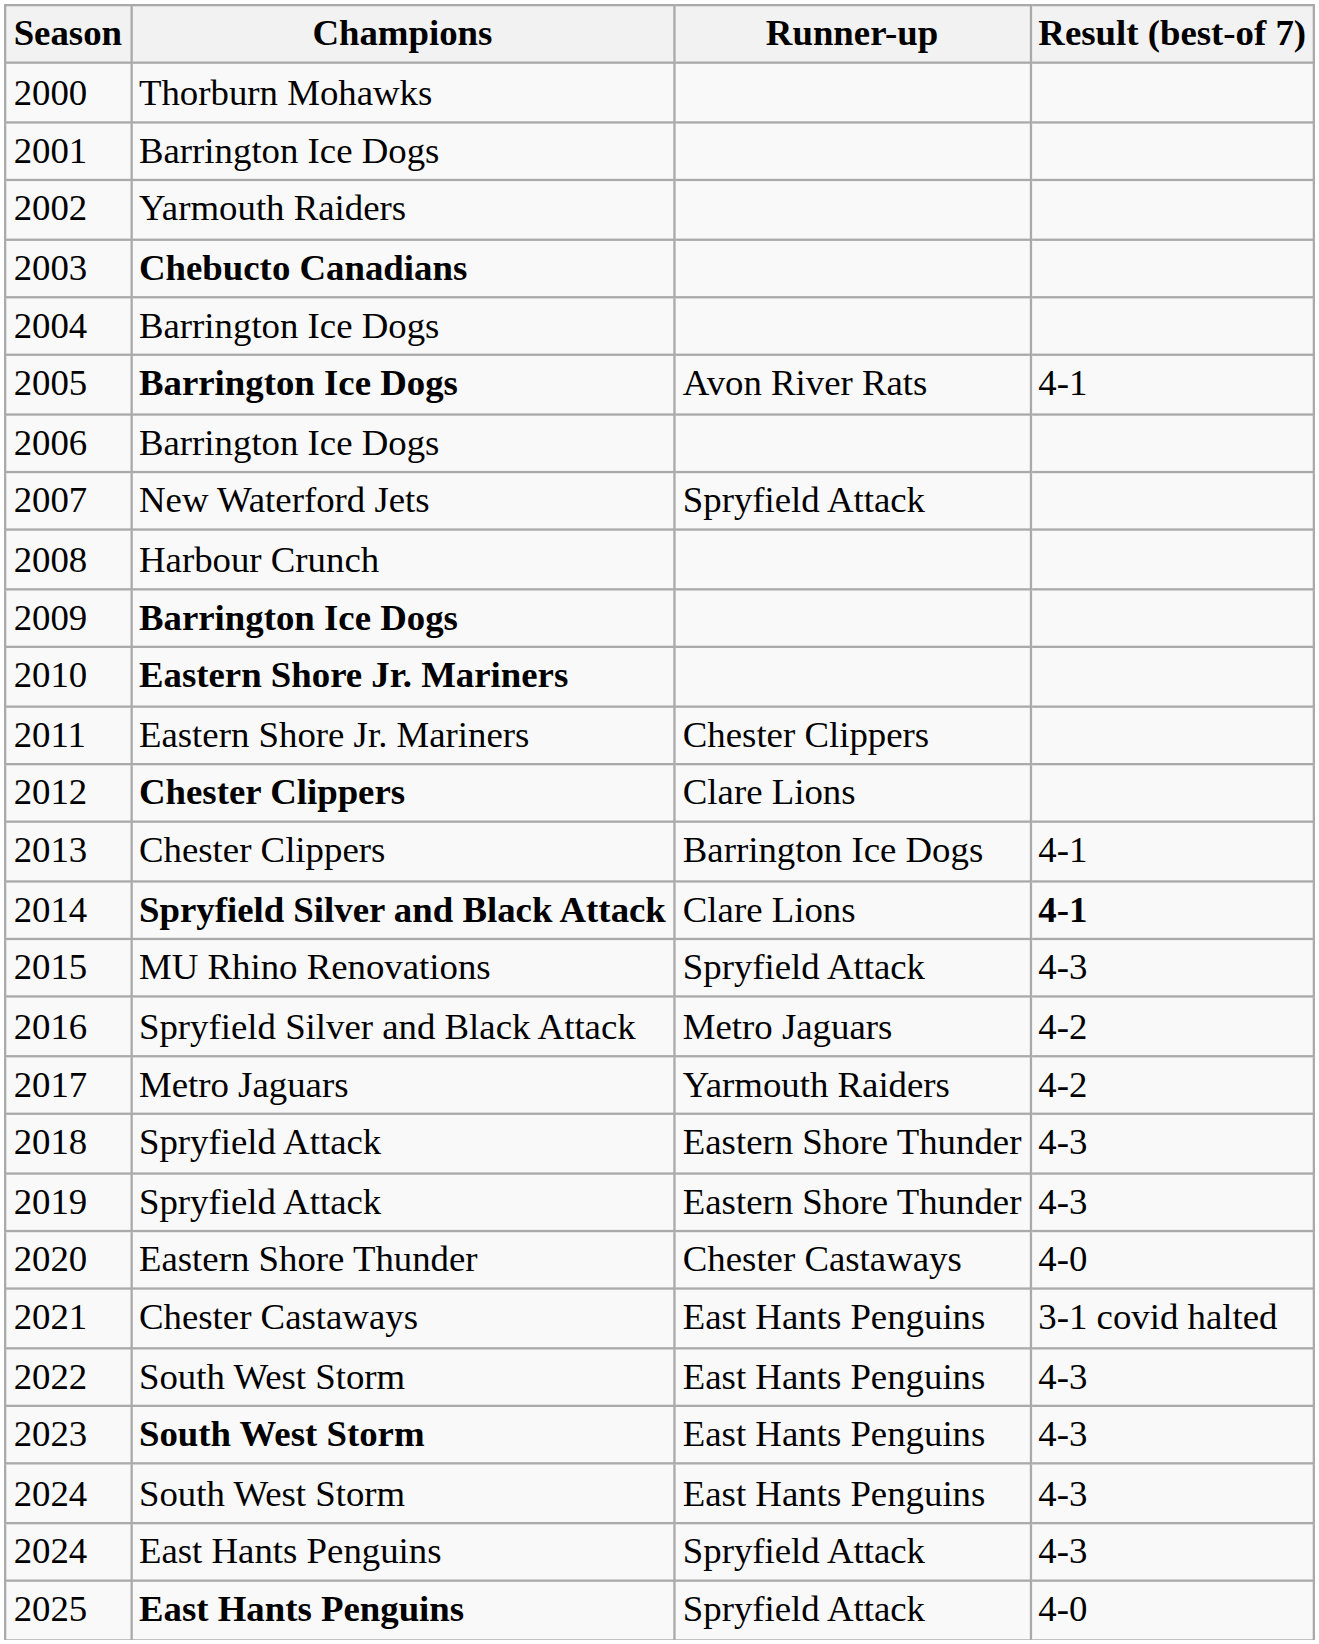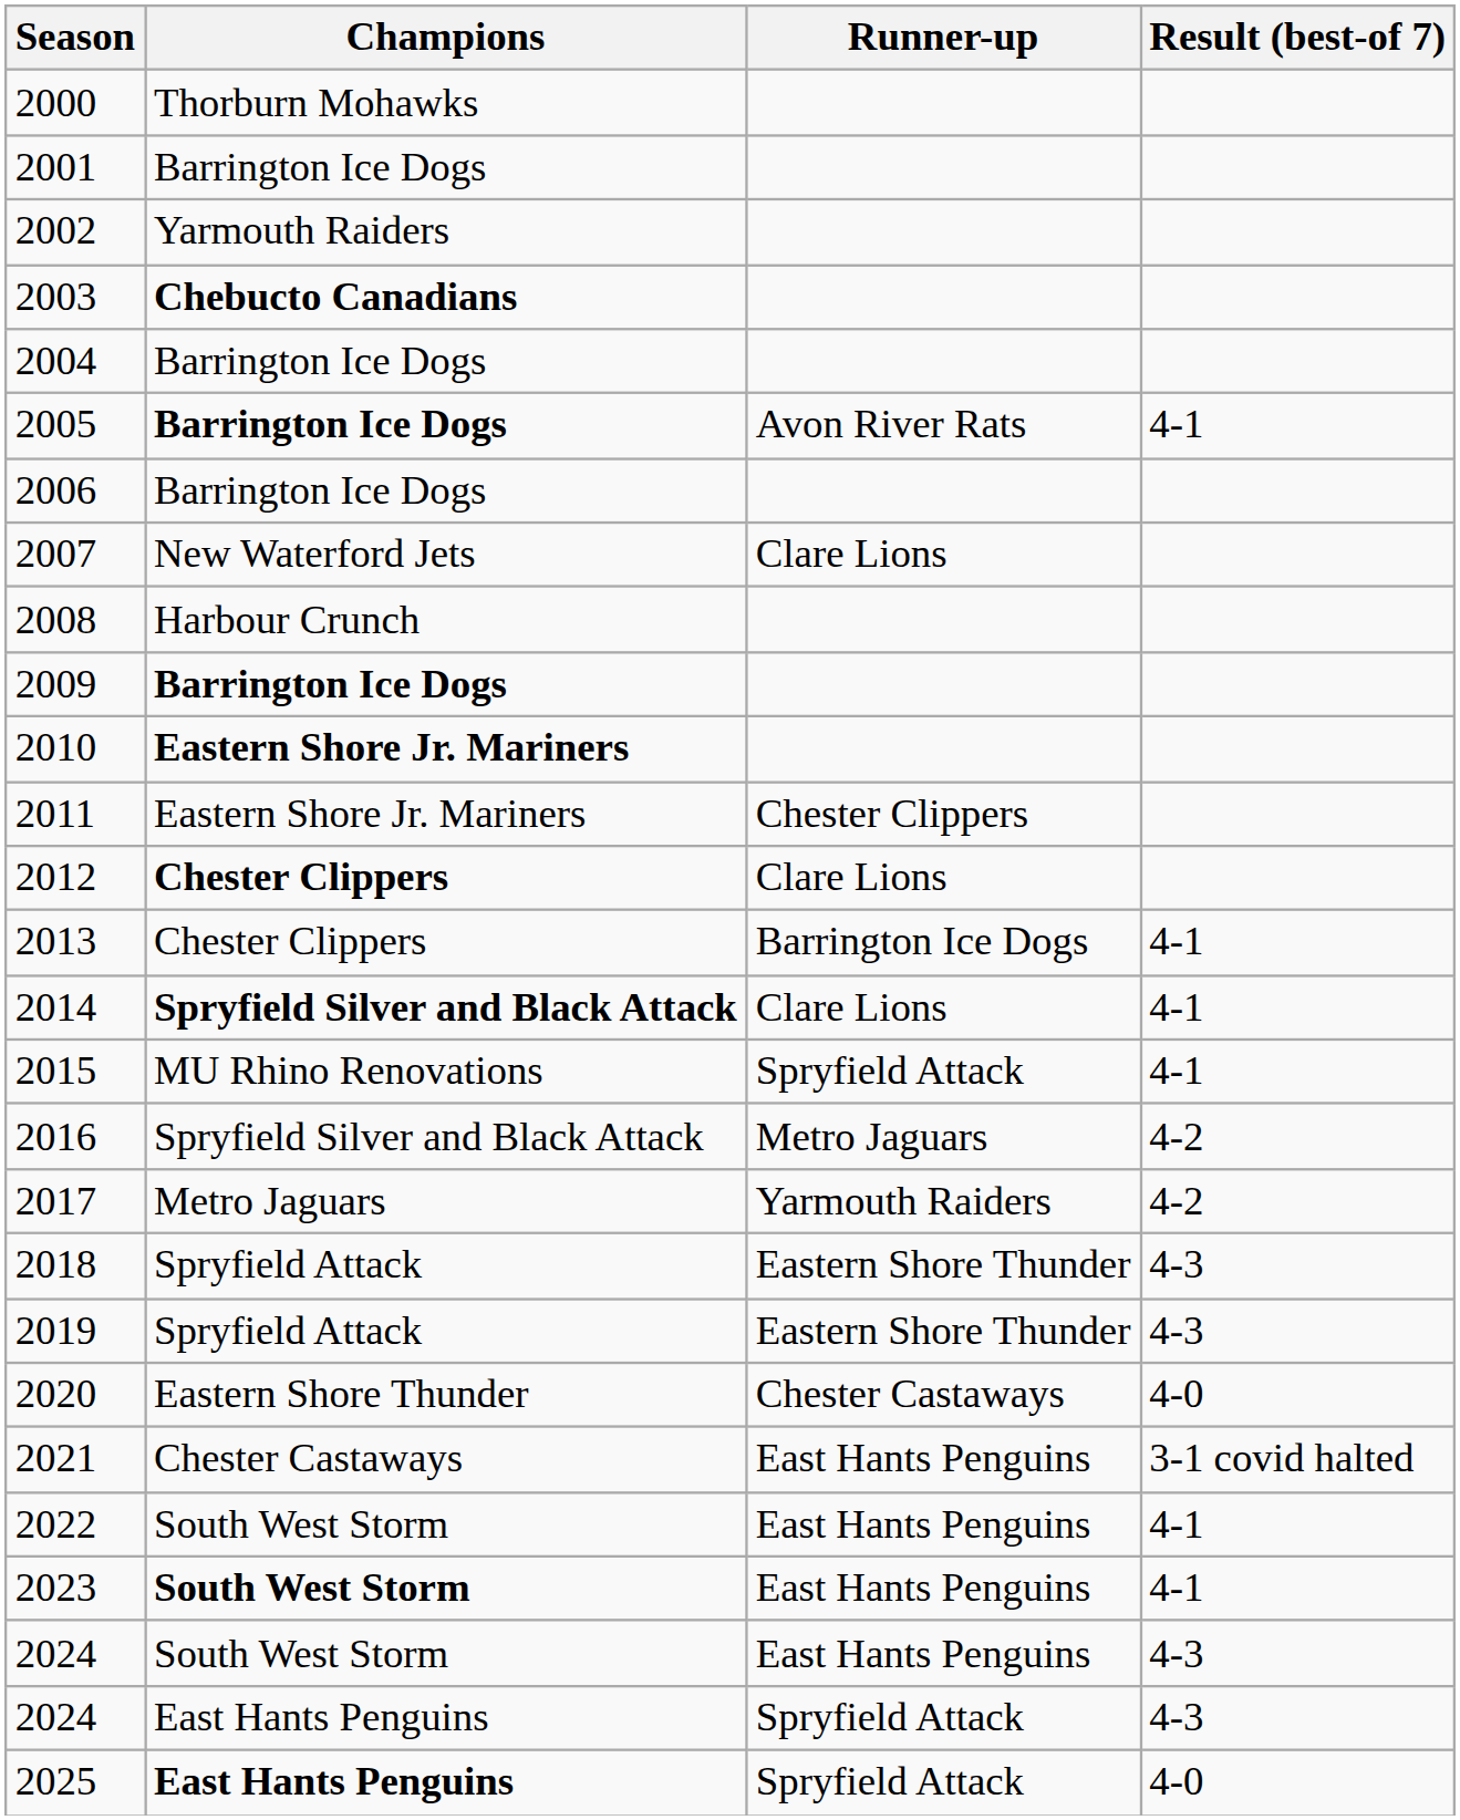2007 | Runner-up: Spryfield Attack -> Clare Lions
2014 | Result (best-of 7): bold -> normal
2015 | Result (best-of 7): 4-3 -> 4-1
2022 | Result (best-of 7): 4-3 -> 4-1
2023 | Result (best-of 7): 4-3 -> 4-1
